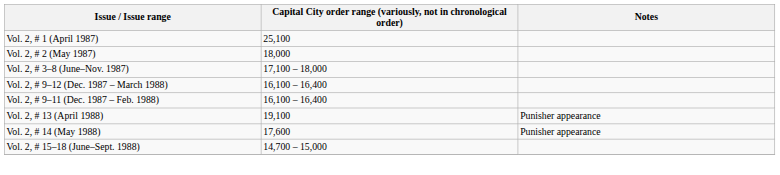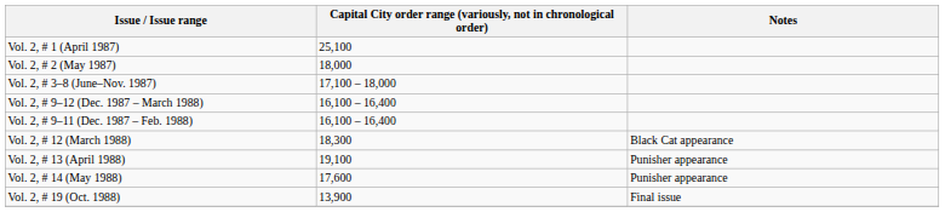+ row: Vol. 2, # 12 (March 1988) | 18,300 | Black Cat appearance
- row: Vol. 2, # 15–18 (June–Sept. 1988) | 14,700 – 15,000
+ row: Vol. 2, # 19 (Oct. 1988) | 13,900 | Final issue
